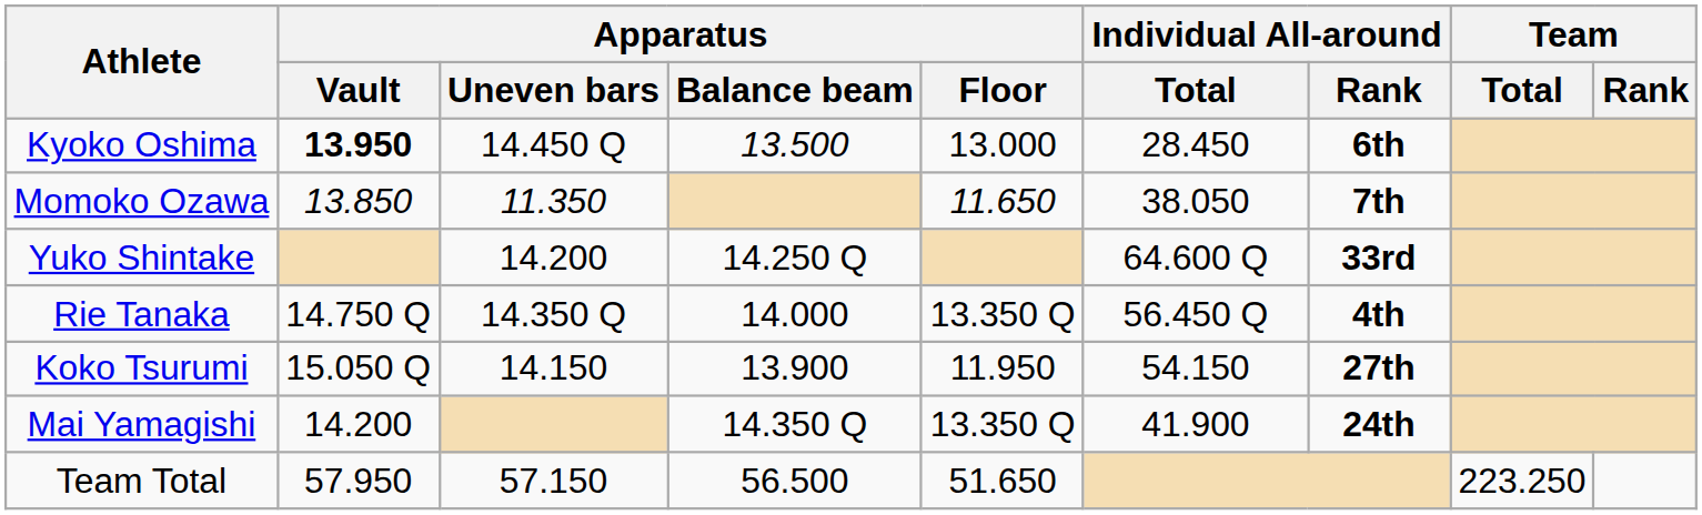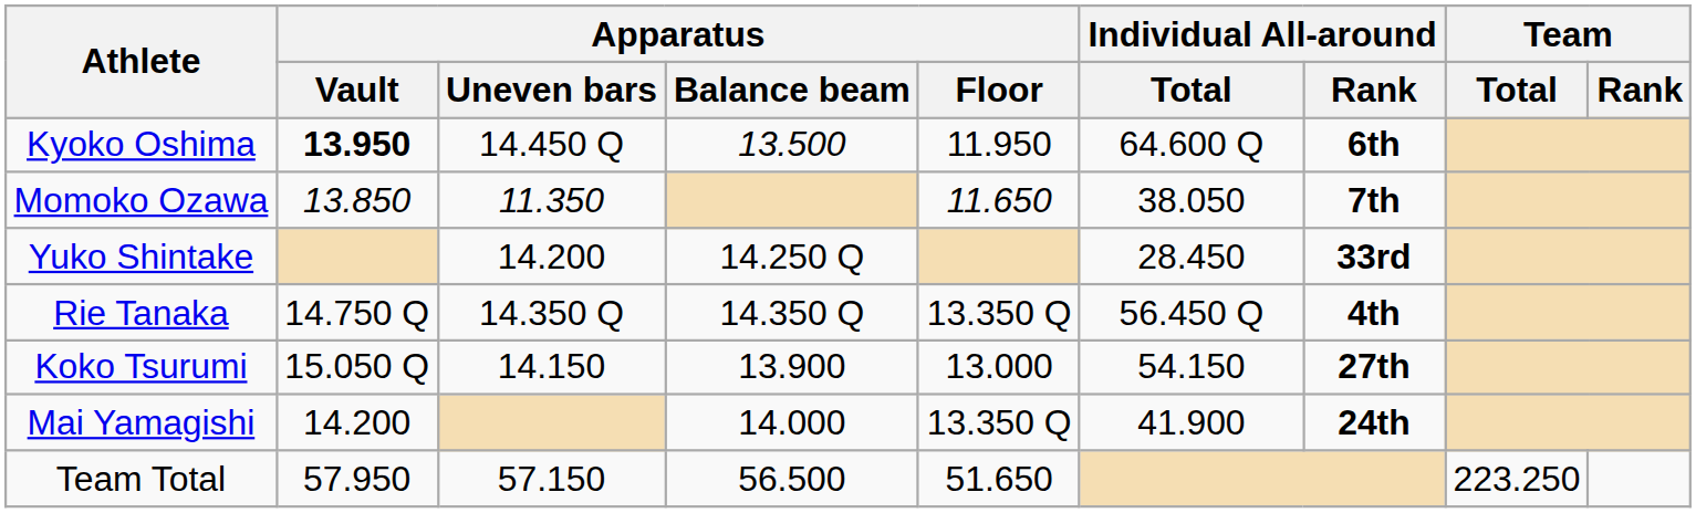Kyoko Oshima | Apparatus / Floor: 13.000 -> 11.950
Kyoko Oshima | Individual All-around / Total: 28.450 -> 64.600 Q
Yuko Shintake | Individual All-around / Total: 64.600 Q -> 28.450
Rie Tanaka | Apparatus / Balance beam: 14.000 -> 14.350 Q
Koko Tsurumi | Apparatus / Floor: 11.950 -> 13.000
Mai Yamagishi | Apparatus / Balance beam: 14.350 Q -> 14.000
